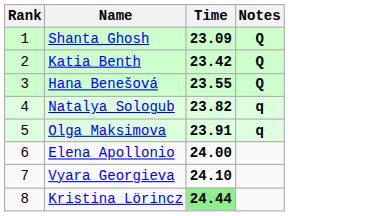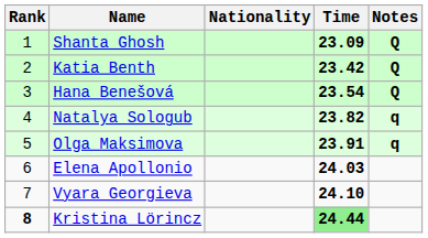+ column: Nationality
Hana Benešová | Time: 23.55 -> 23.54
Elena Apollonio | Time: 24.00 -> 24.03
Kristina Lörincz | Rank: normal -> bold
